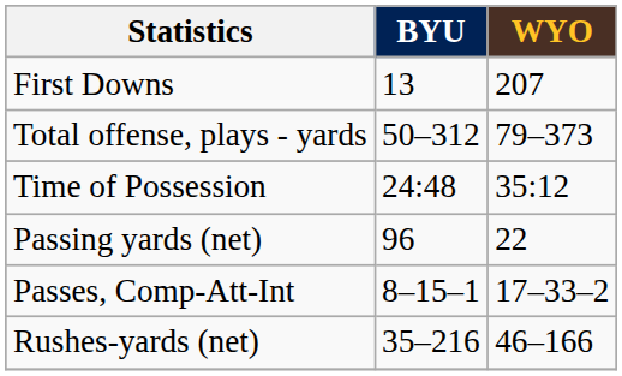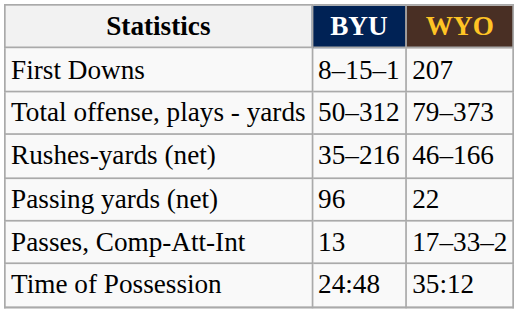First Downs | BYU: 13 -> 8–15–1
rows swapped: Rushes-yards (net) <-> Time of Possession
Passes, Comp-Att-Int | BYU: 8–15–1 -> 13
